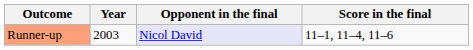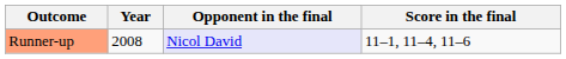Runner-up | Year: 2003 -> 2008
